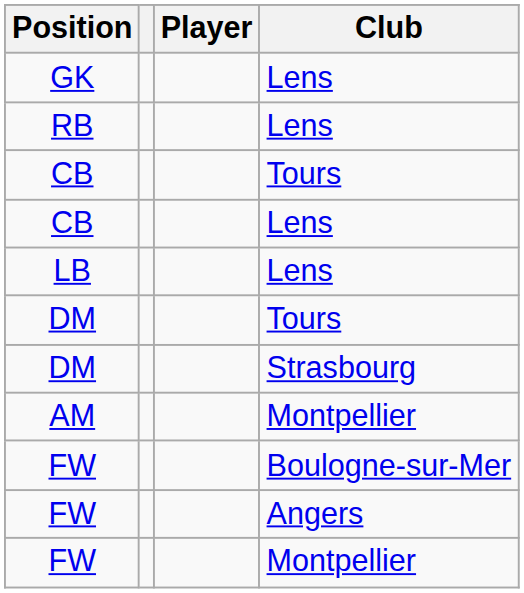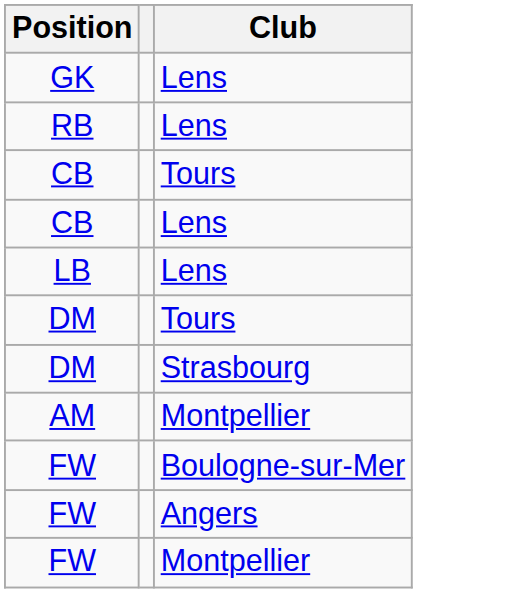- column: Player
